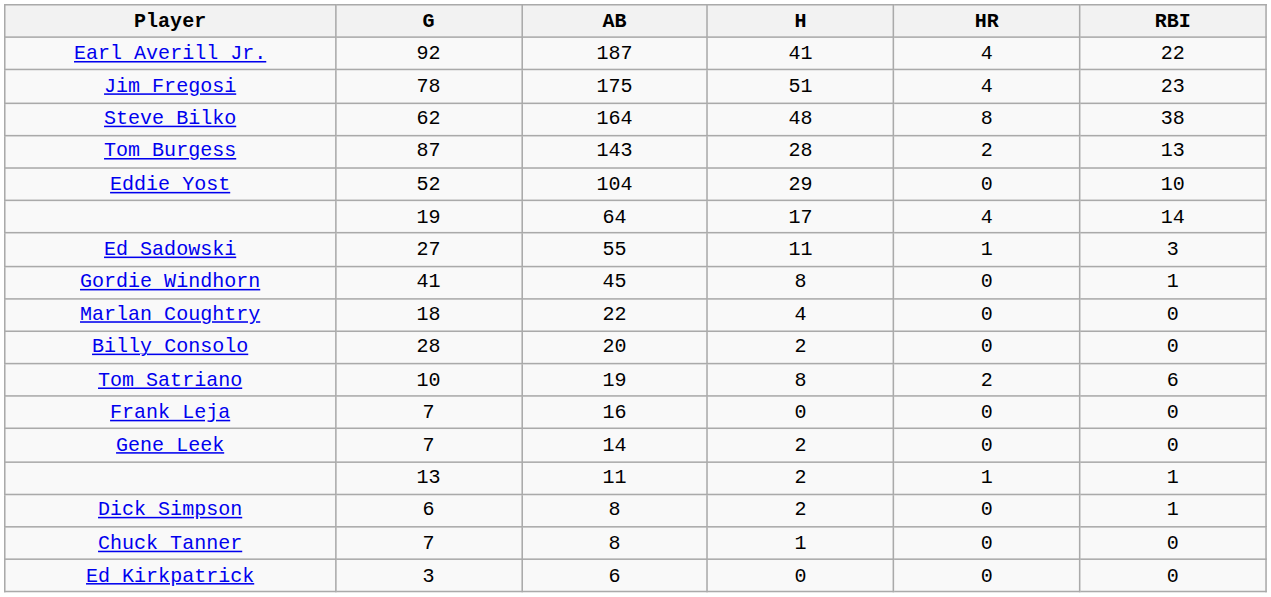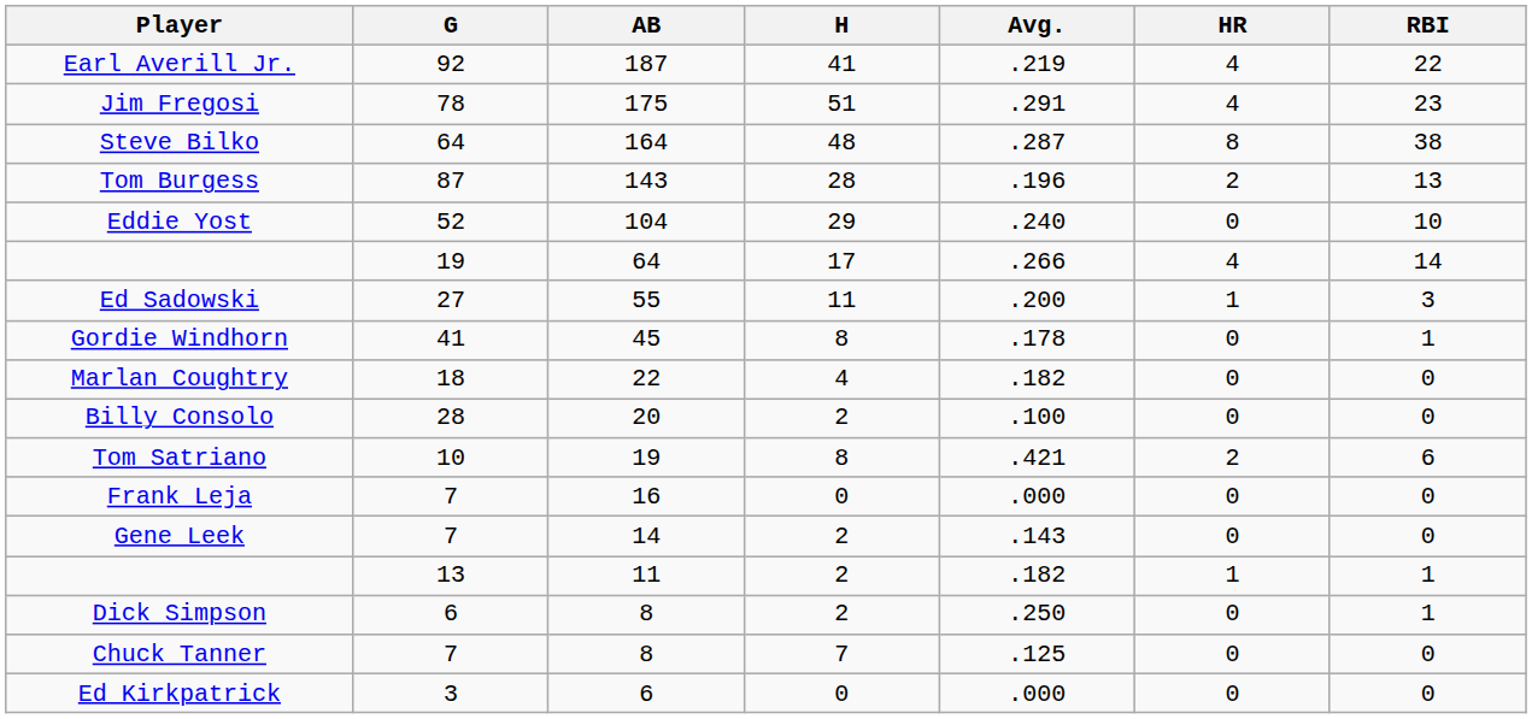+ column: Avg. | .219 | .291 | .287 | .196 | .240 | .266 | .200 | .178 | .182 | .100 | .421 | .000 | .143 | .182 | .250 | .125 | .000
Steve Bilko | G: 62 -> 64
Chuck Tanner | H: 1 -> 7
